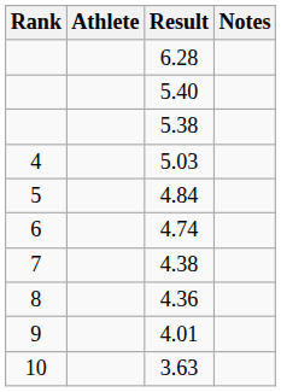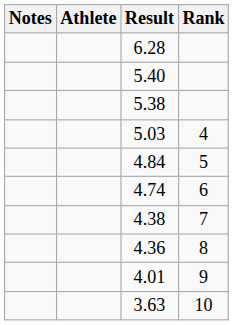columns swapped: Rank <-> Notes
